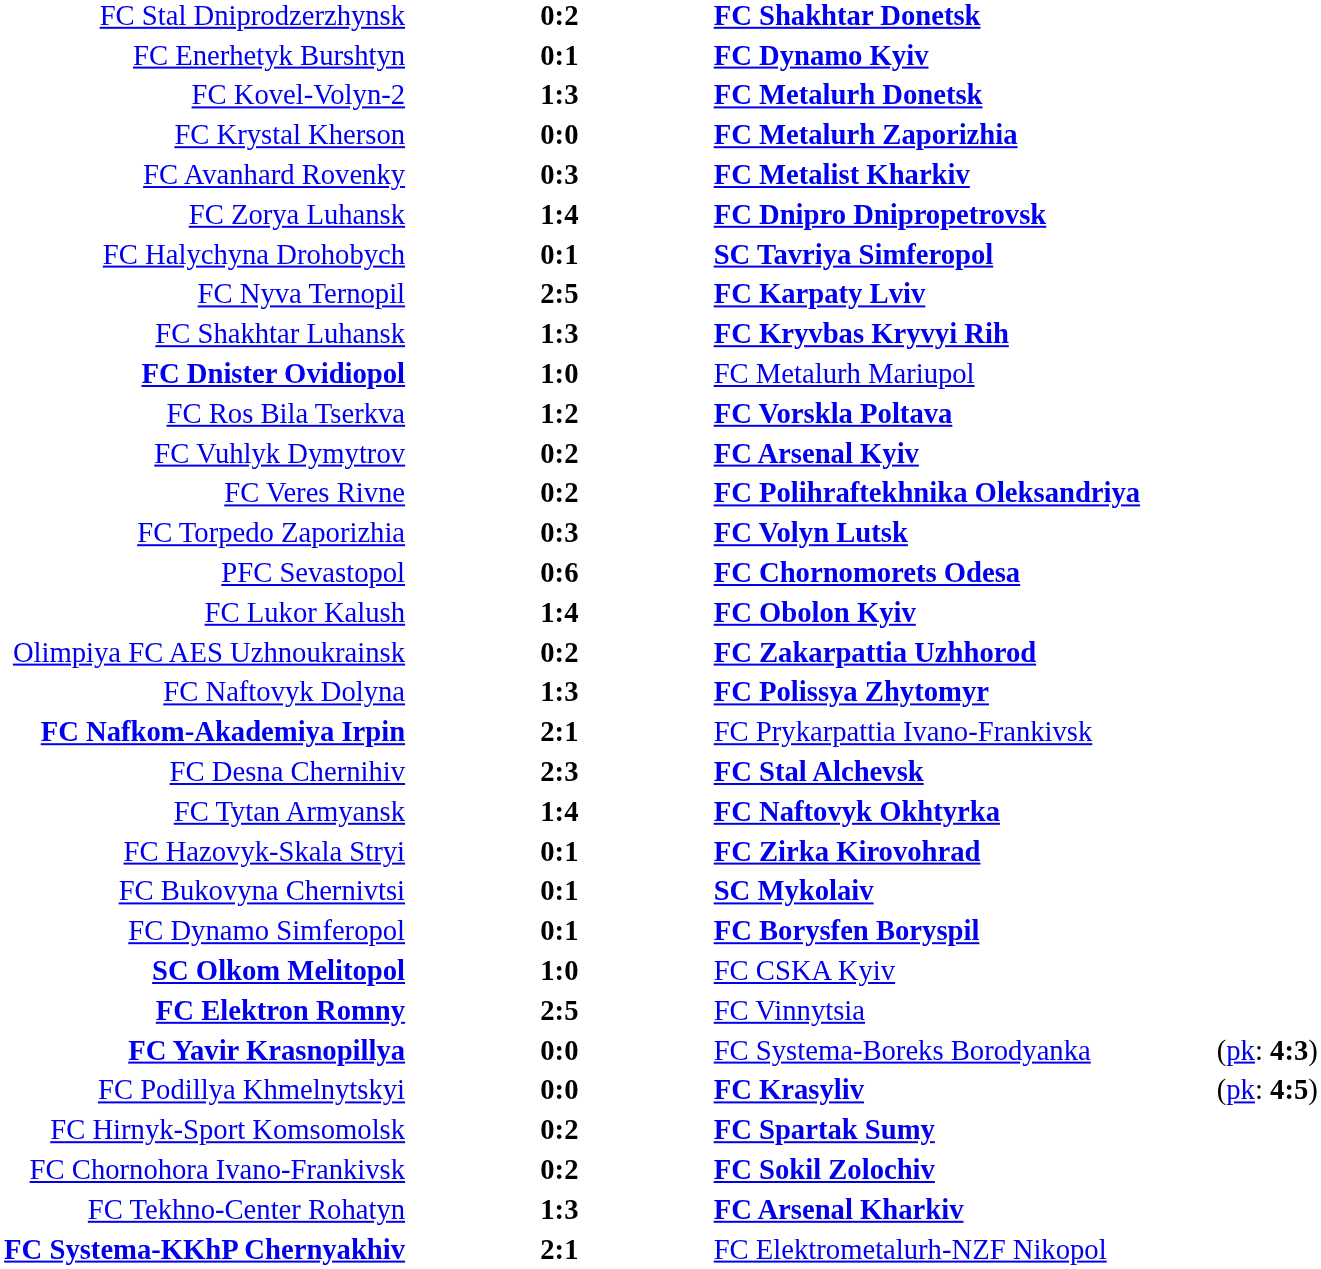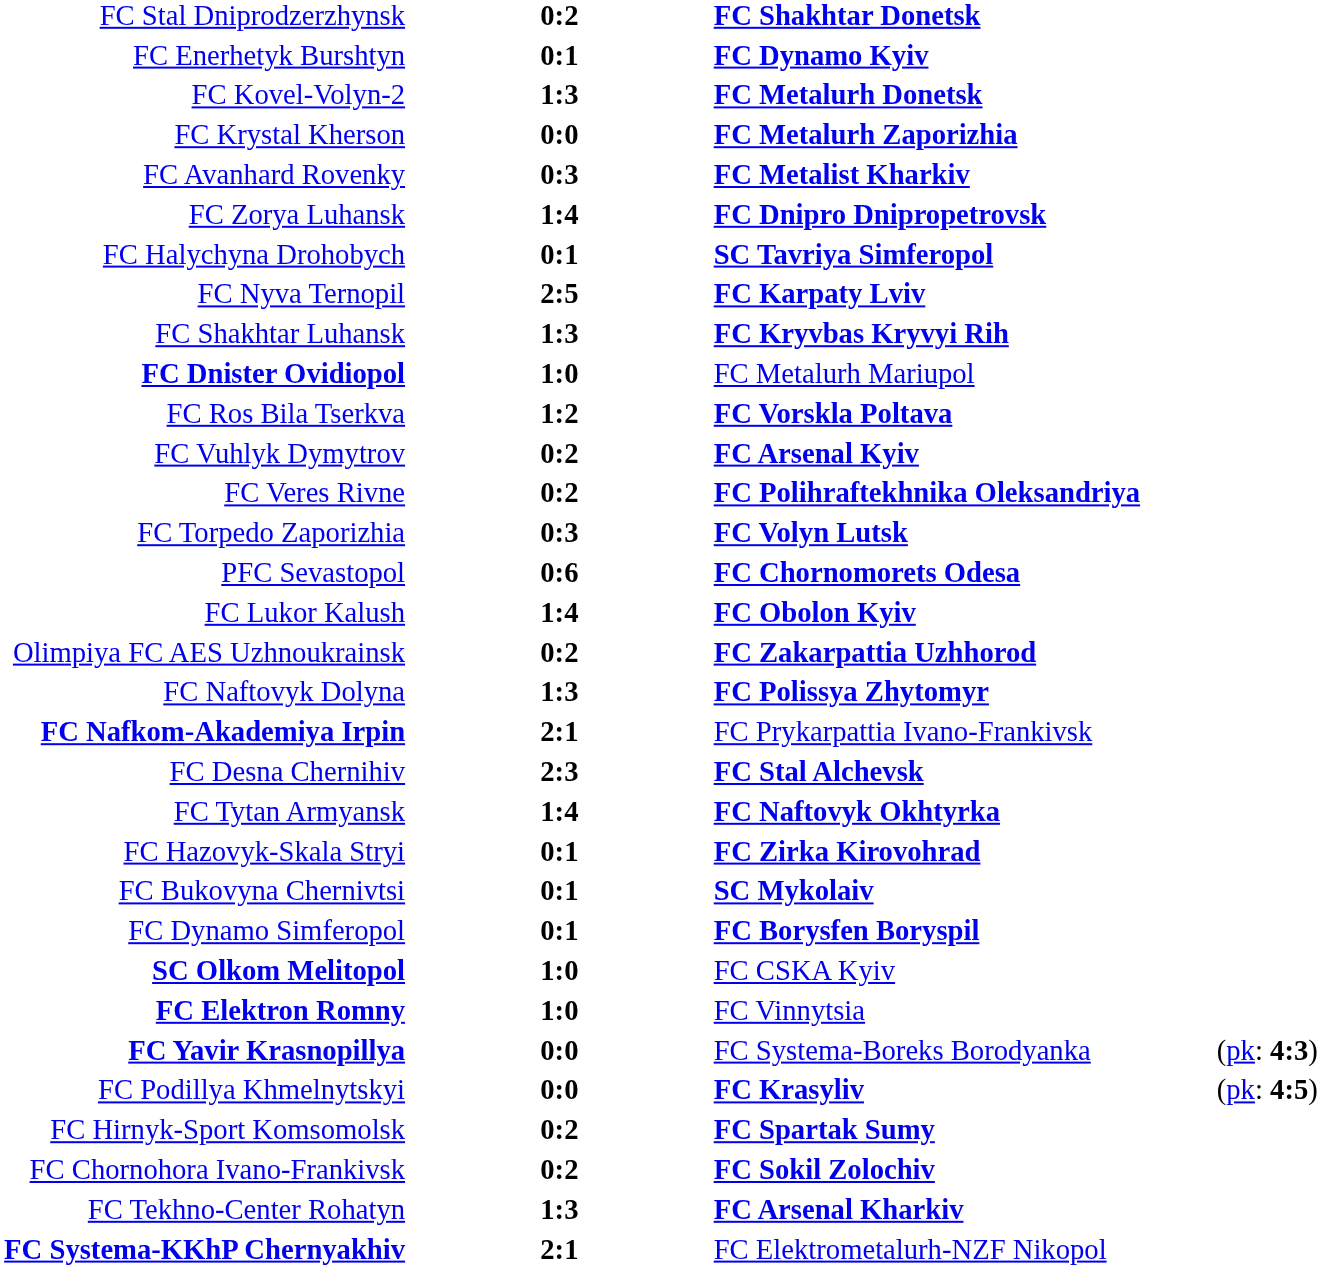FC Elektron Romny | column 2: 2:5 -> 1:0
